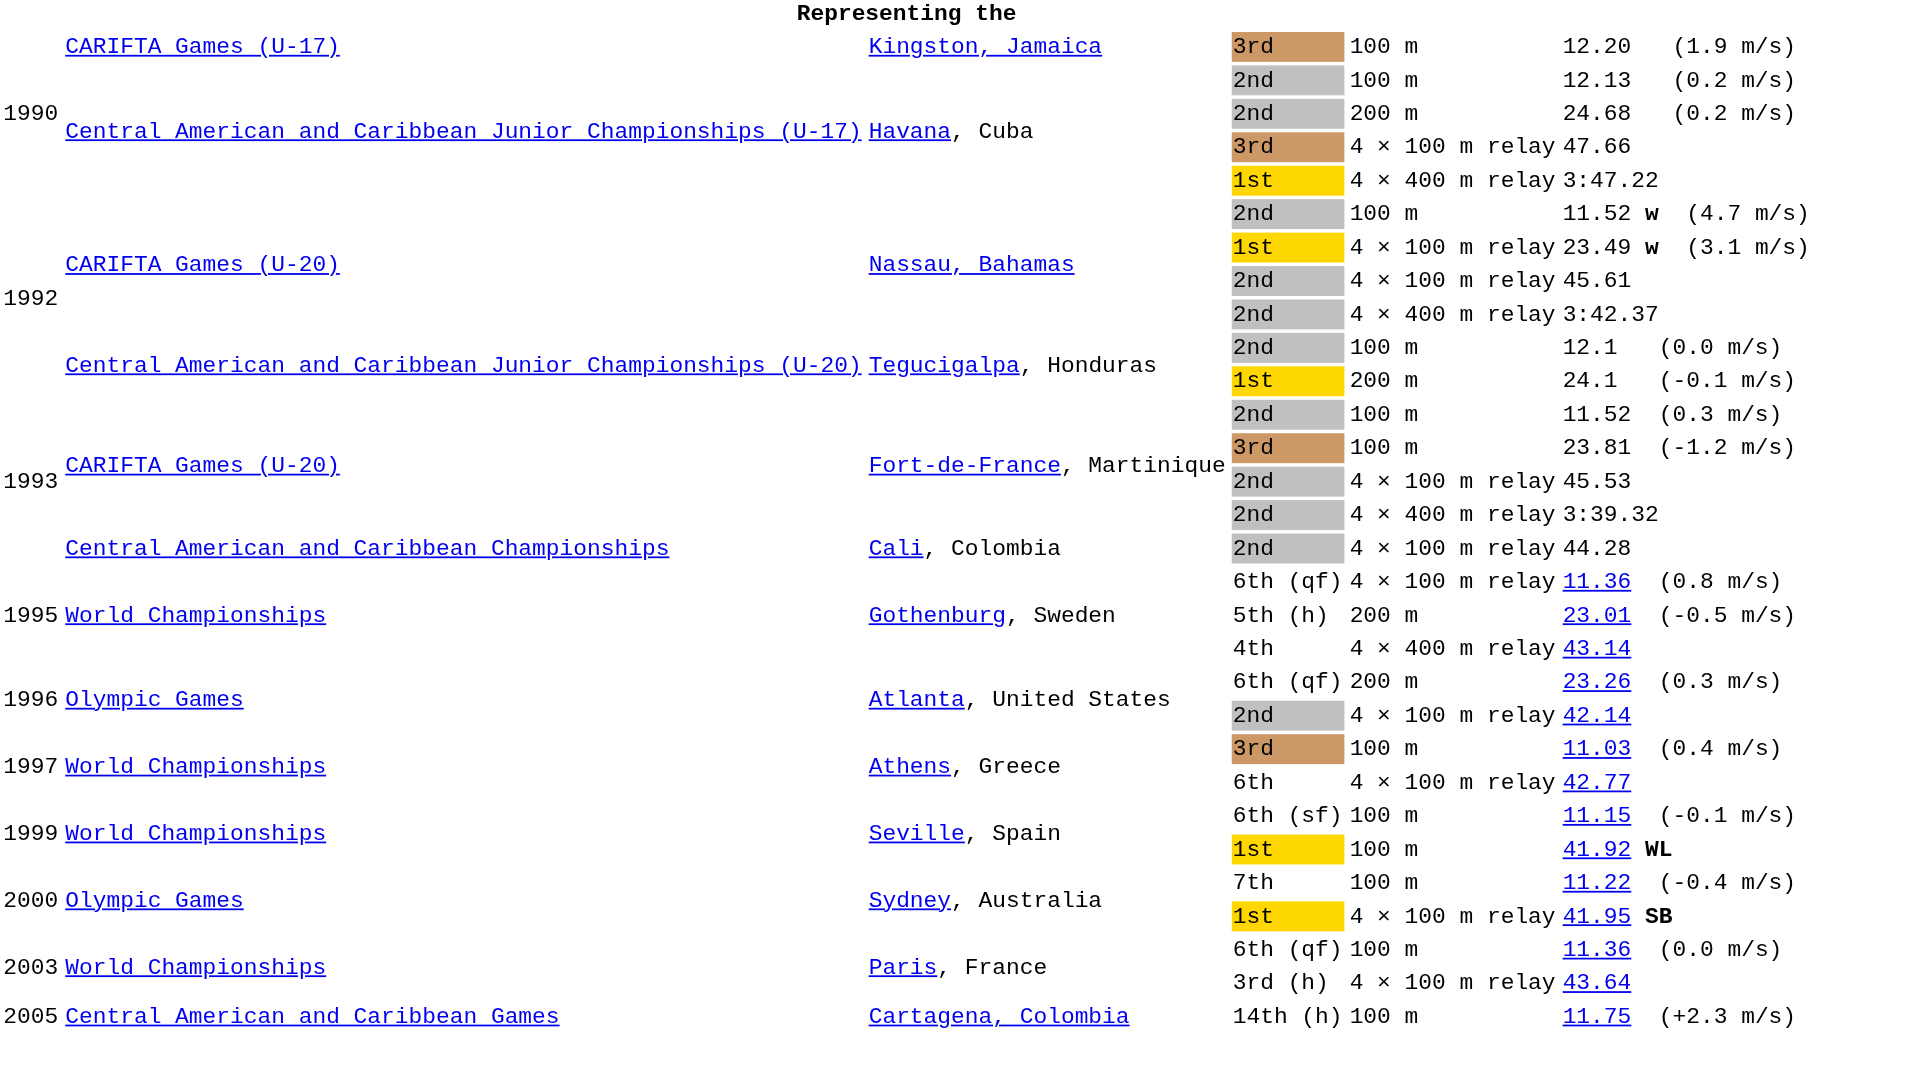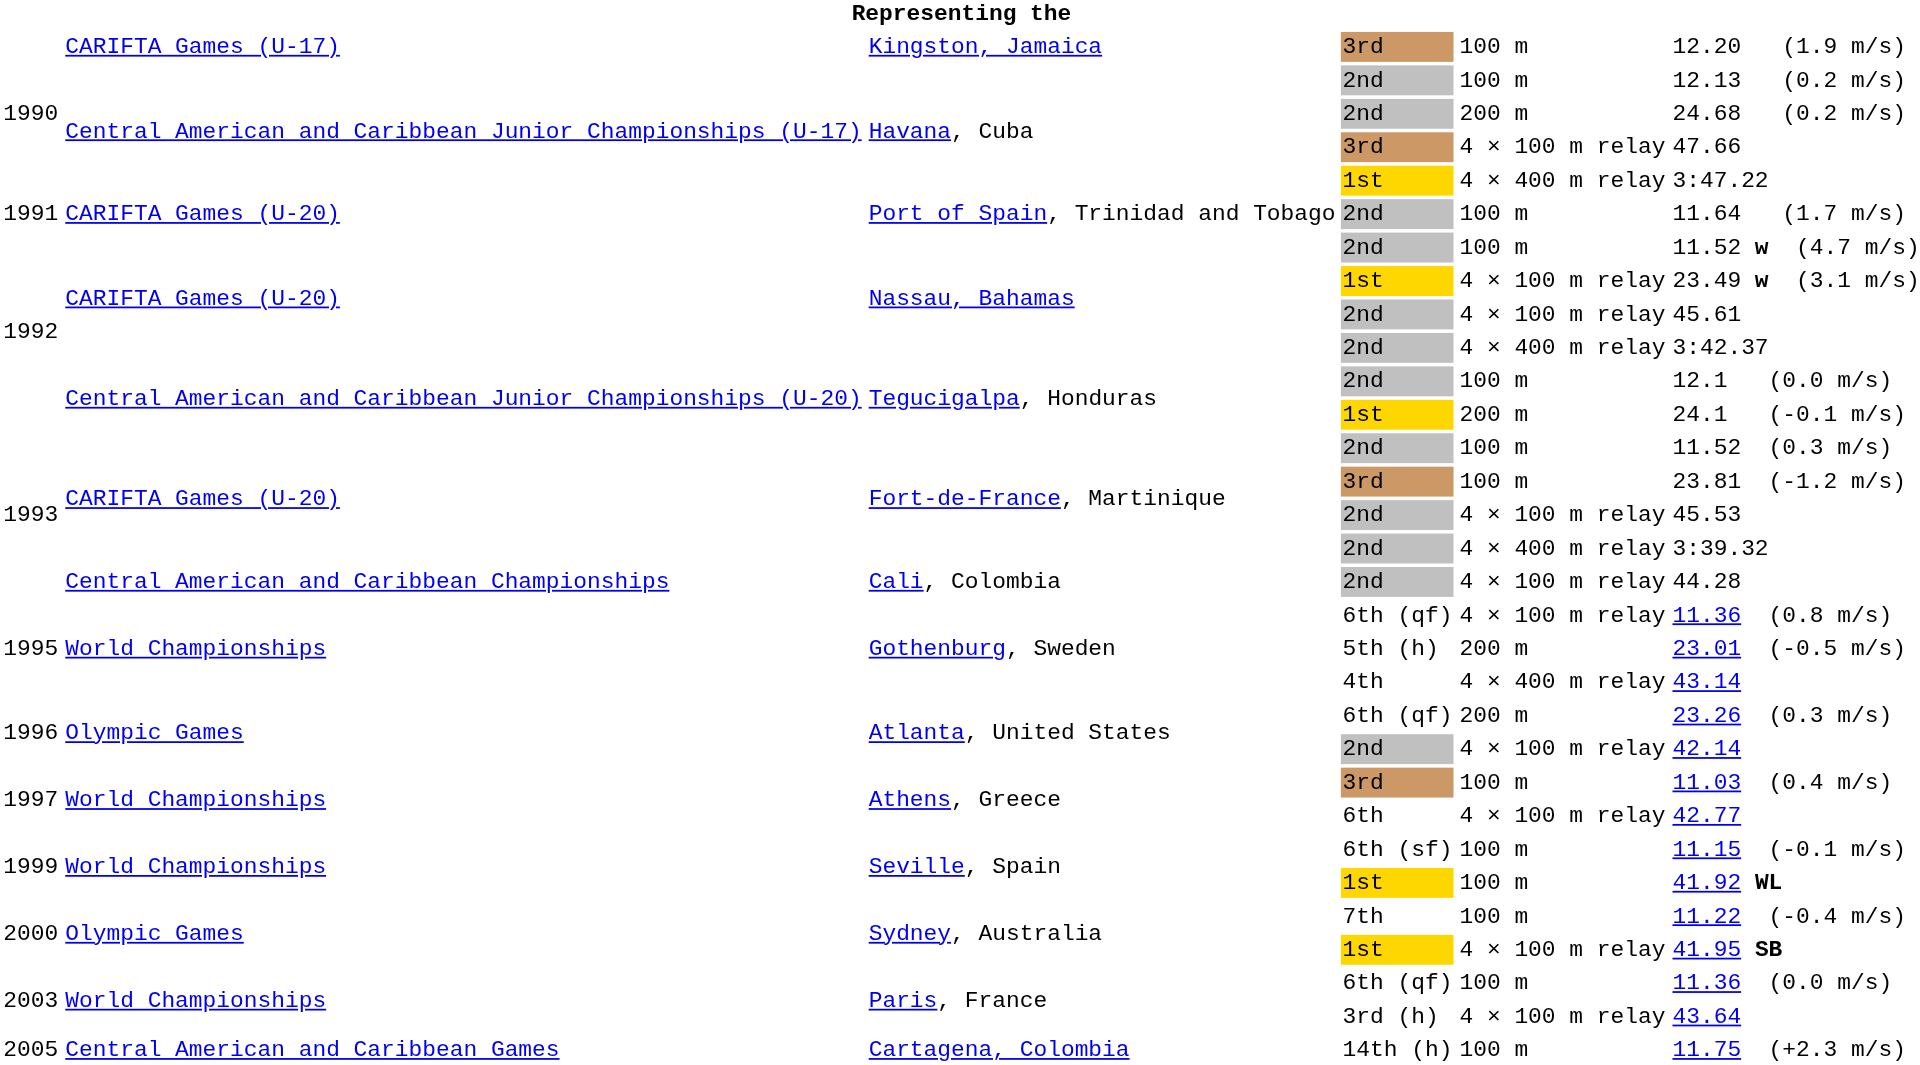+ row: 1991 | CARIFTA Games (U-20) | Port of Spain, Trinidad and Tobago | 2nd | 100 m | 11.64 (1.7 m/s)
